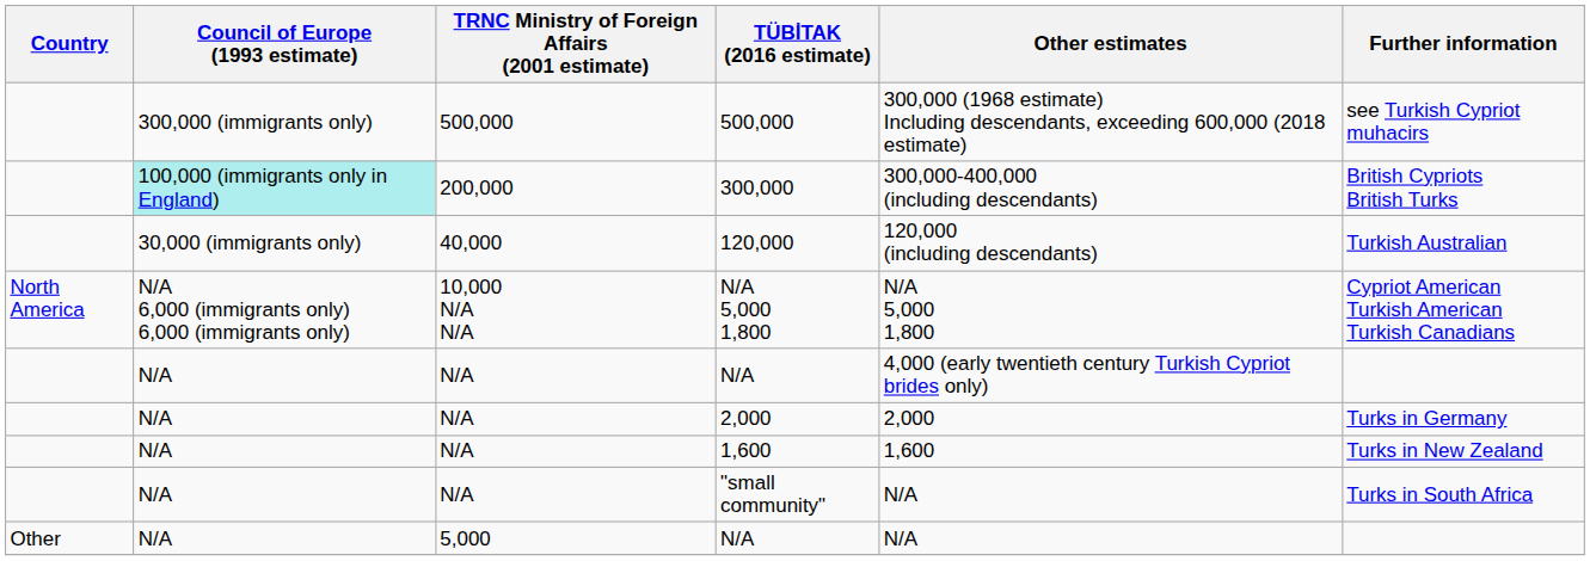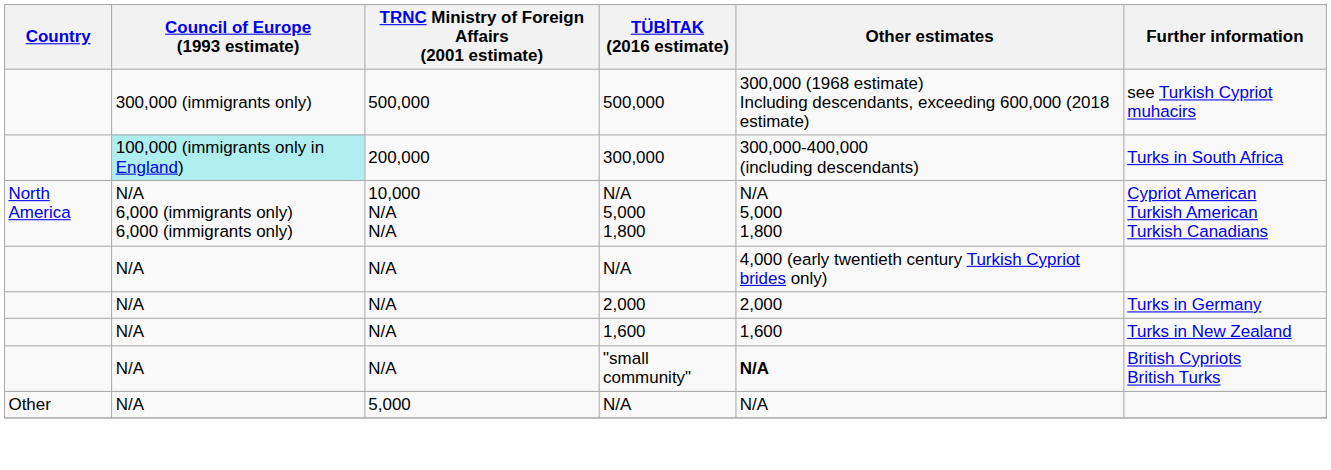300,000 | Further information: British Cypriots British Turks -> Turks in South Africa
- row: 30,000 (immigrants only) | 40,000 | 120,000 | 120,000 (including descendants) | Turkish Australian
"small community" | Other estimates: normal -> bold
"small community" | Further information: Turks in South Africa -> British Cypriots British Turks
